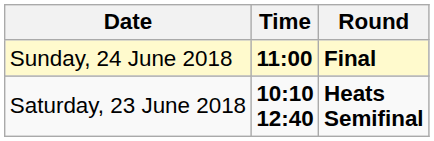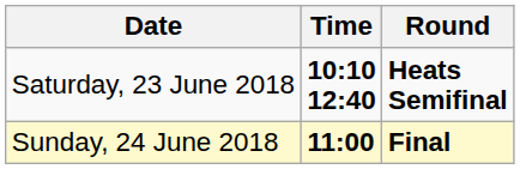rows swapped: Saturday, 23 June 2018 <-> Sunday, 24 June 2018
